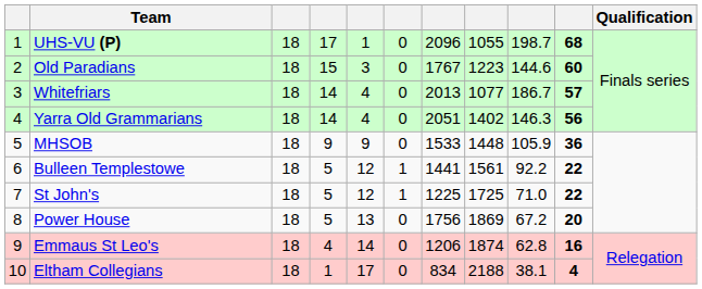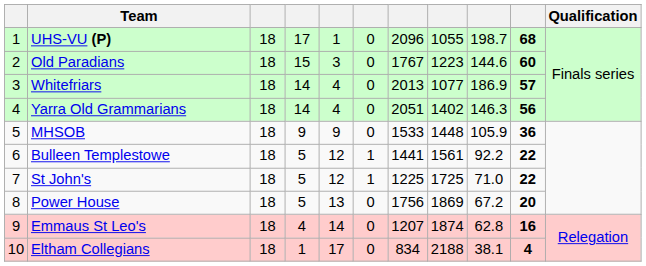Whitefriars | column 9: 186.7 -> 186.9
Emmaus St Leo's | column 7: 1206 -> 1207
